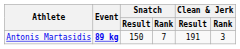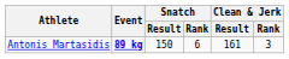Antonis Martasidis | Snatch / Rank: 7 -> 6
Antonis Martasidis | Clean & Jerk / Result: 191 -> 161
